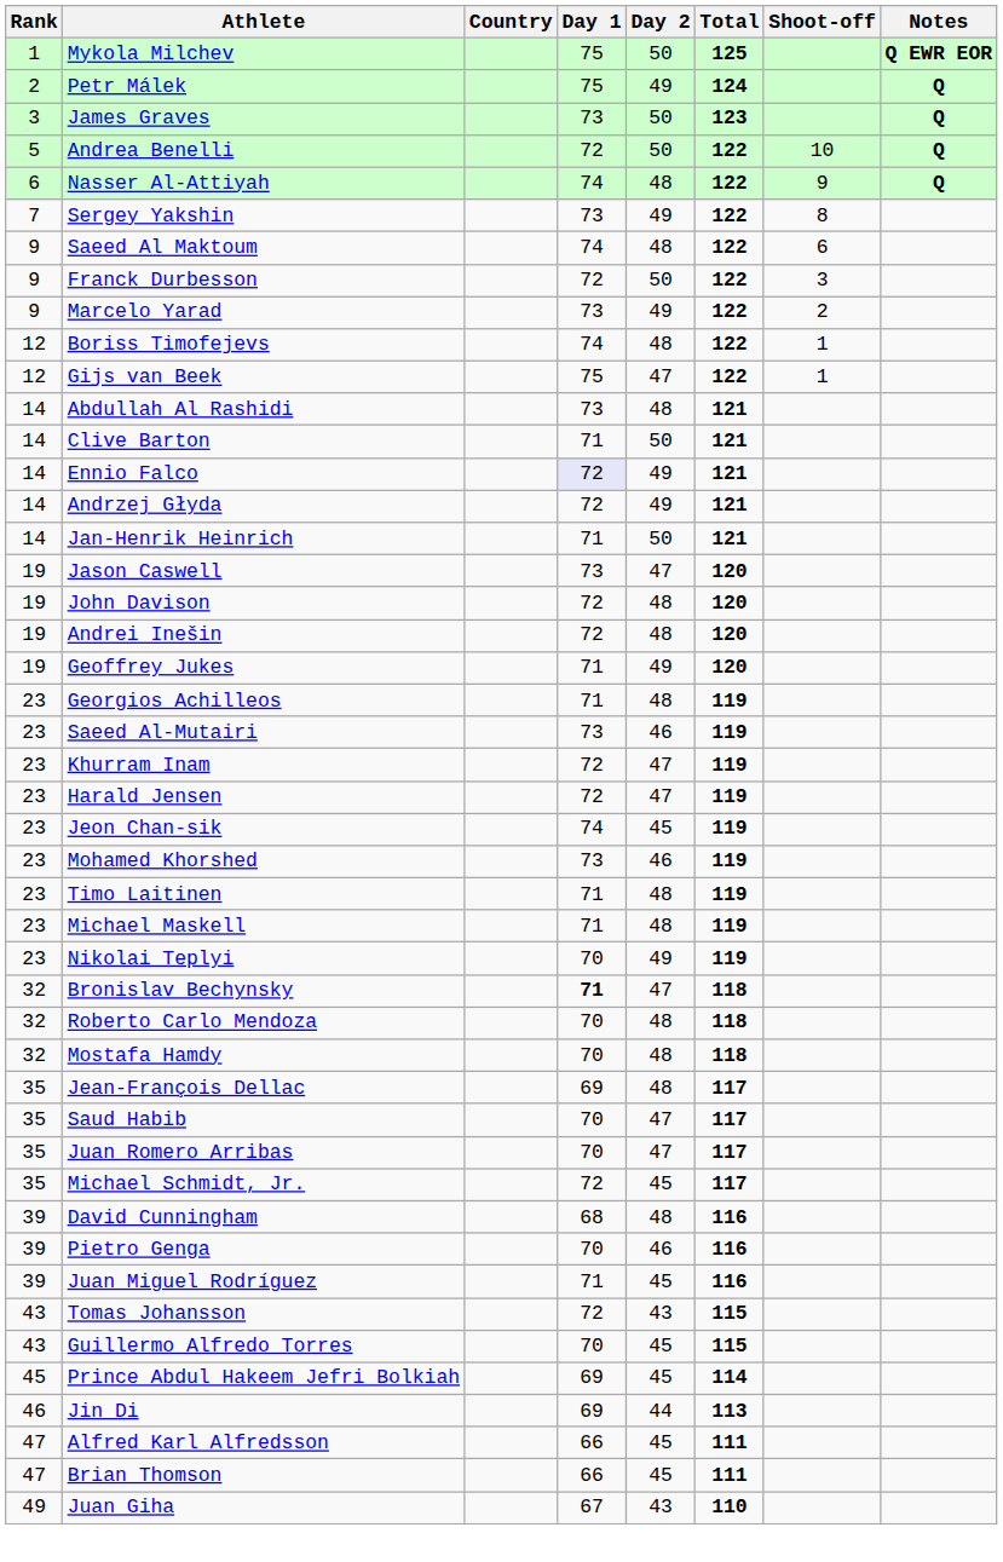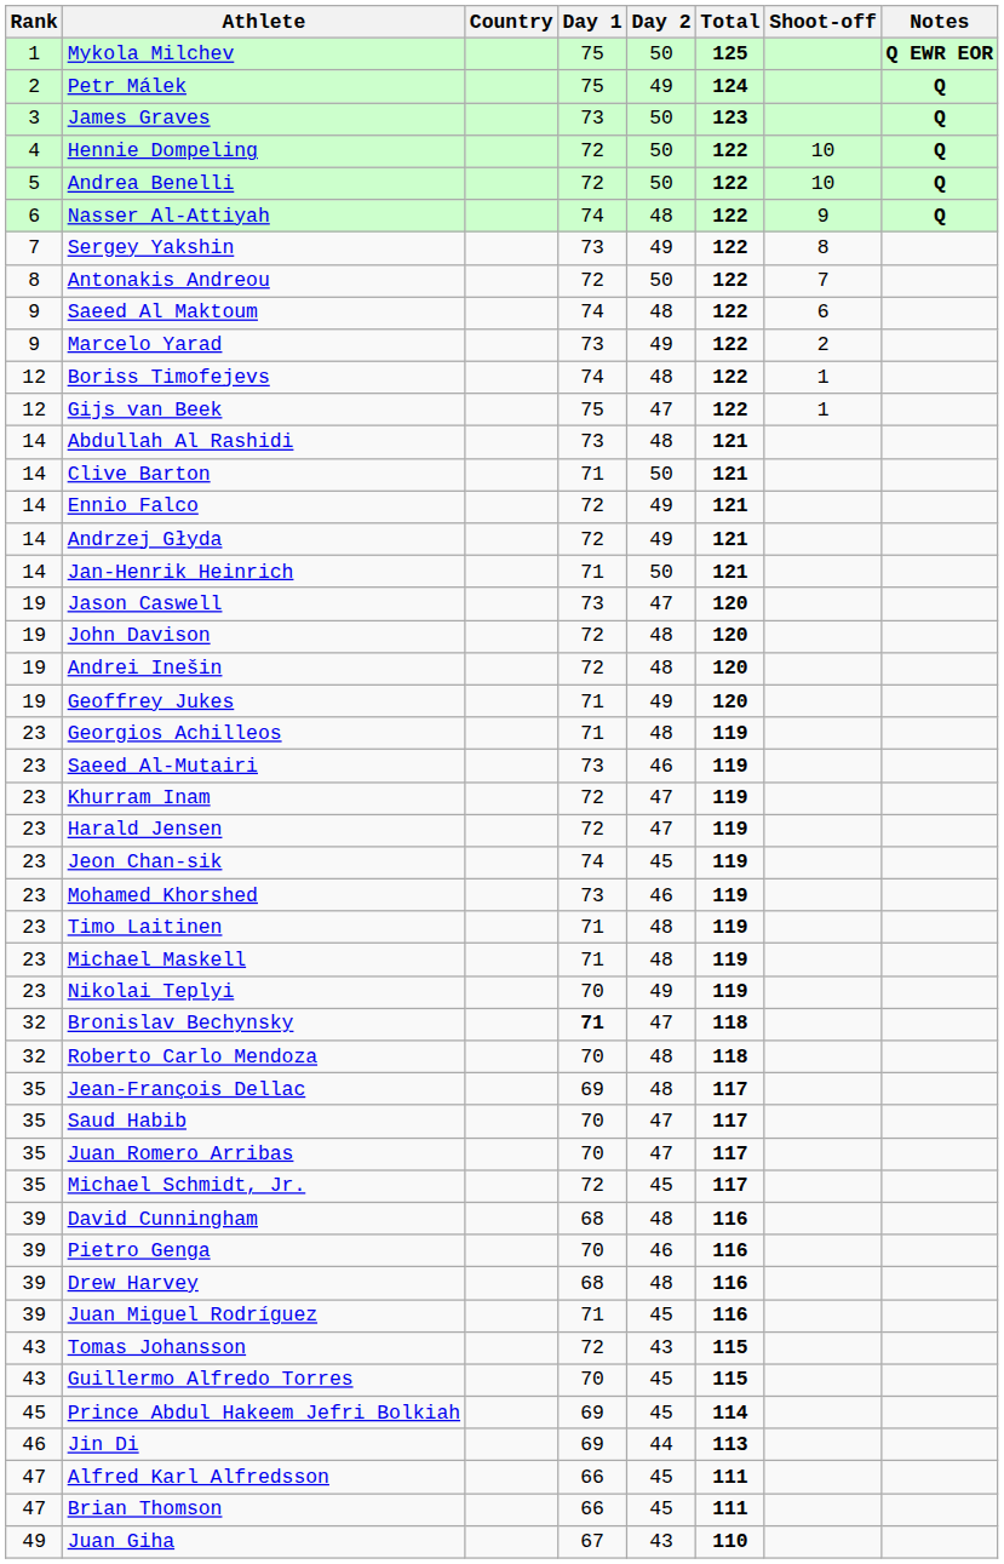+ row: 4 | Hennie Dompeling | 72 | 50 | 122 | 10 | Q
+ row: 8 | Antonakis Andreou | 72 | 50 | 122 | 7
- row: 9 | Franck Durbesson | 72 | 50 | 122 | 3
Ennio Falco | Day 1: lavender background -> no background
- row: 32 | Mostafa Hamdy | 70 | 48 | 118
+ row: 39 | Drew Harvey | 68 | 48 | 116
